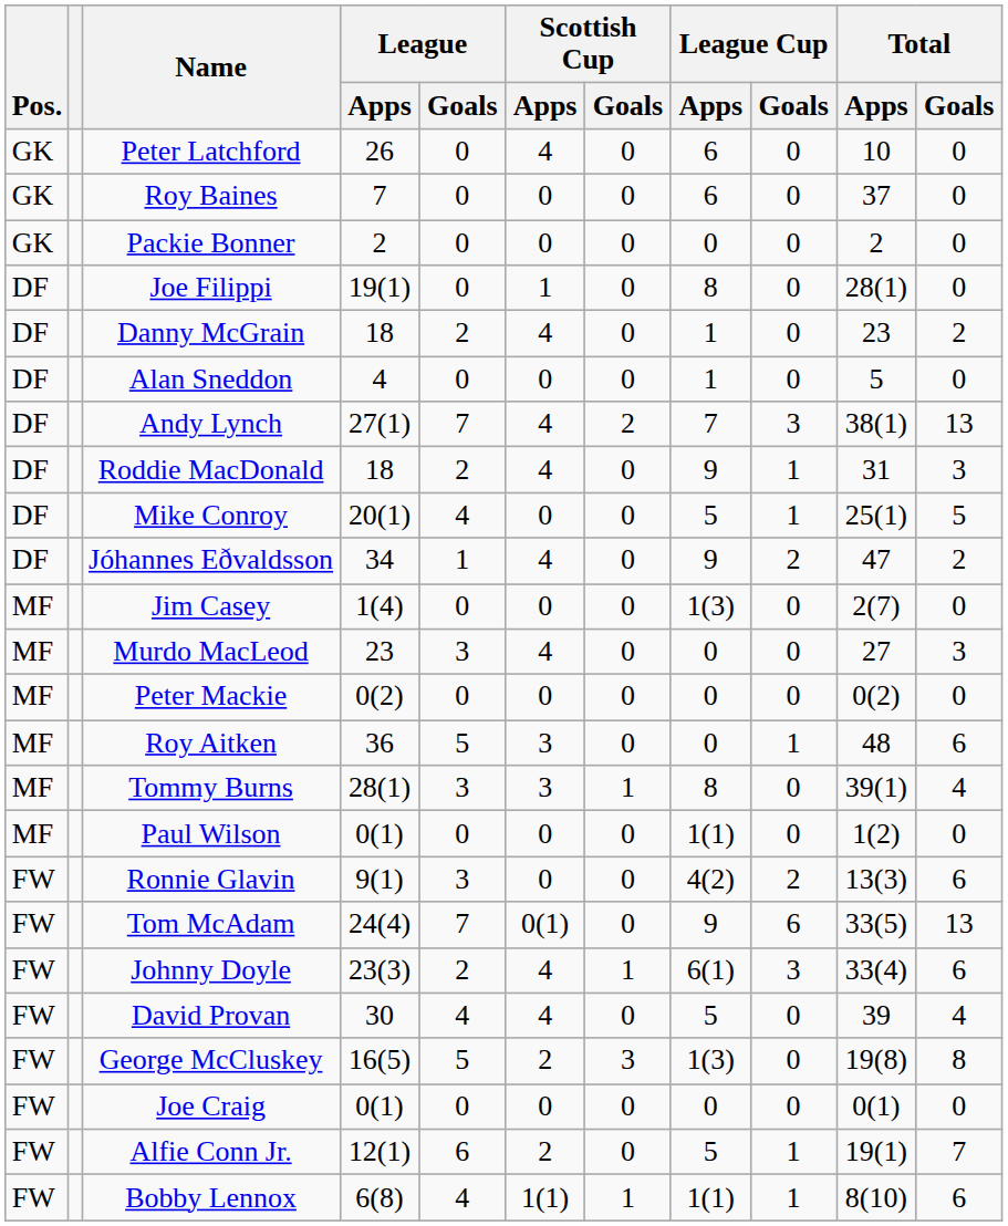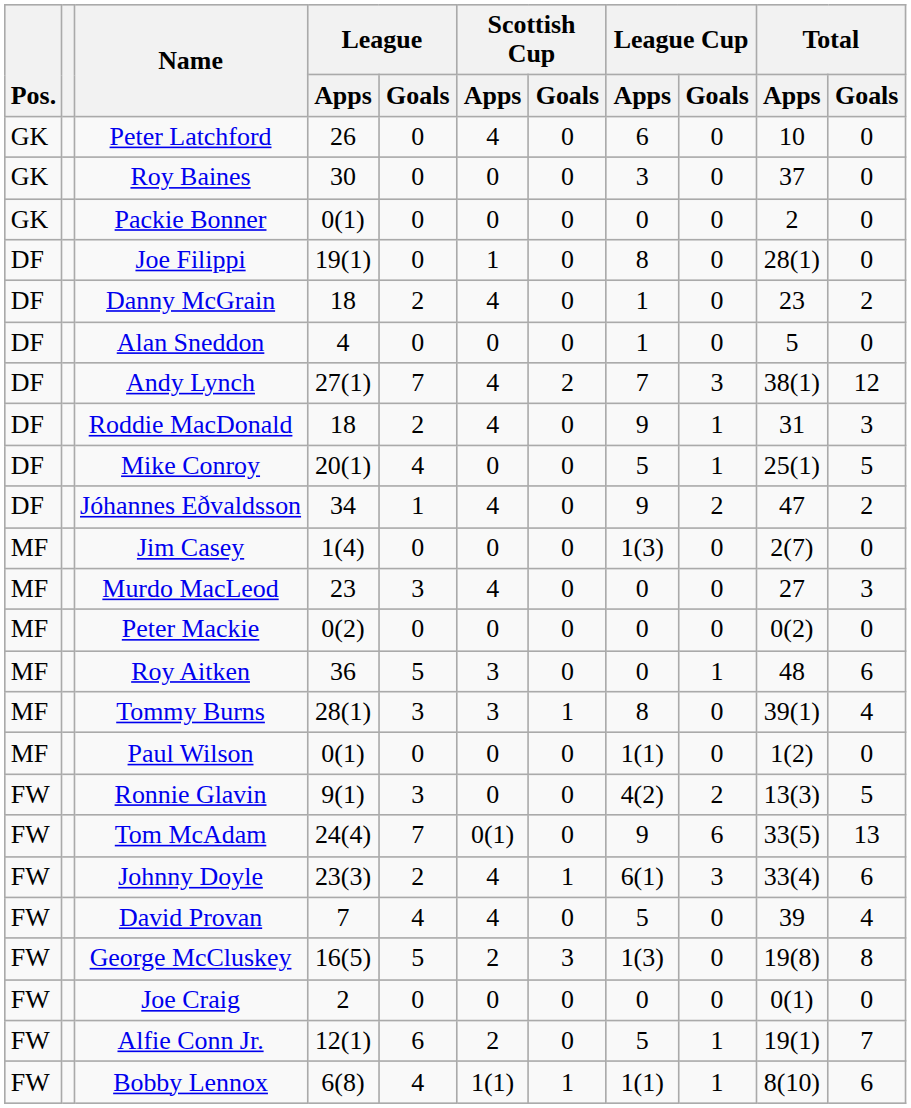Roy Baines | League / Apps: 7 -> 30
Roy Baines | League Cup / Apps: 6 -> 3
Packie Bonner | League / Apps: 2 -> 0(1)
Andy Lynch | Total / Goals: 13 -> 12
Ronnie Glavin | Total / Goals: 6 -> 5
David Provan | League / Apps: 30 -> 7
Joe Craig | League / Apps: 0(1) -> 2
